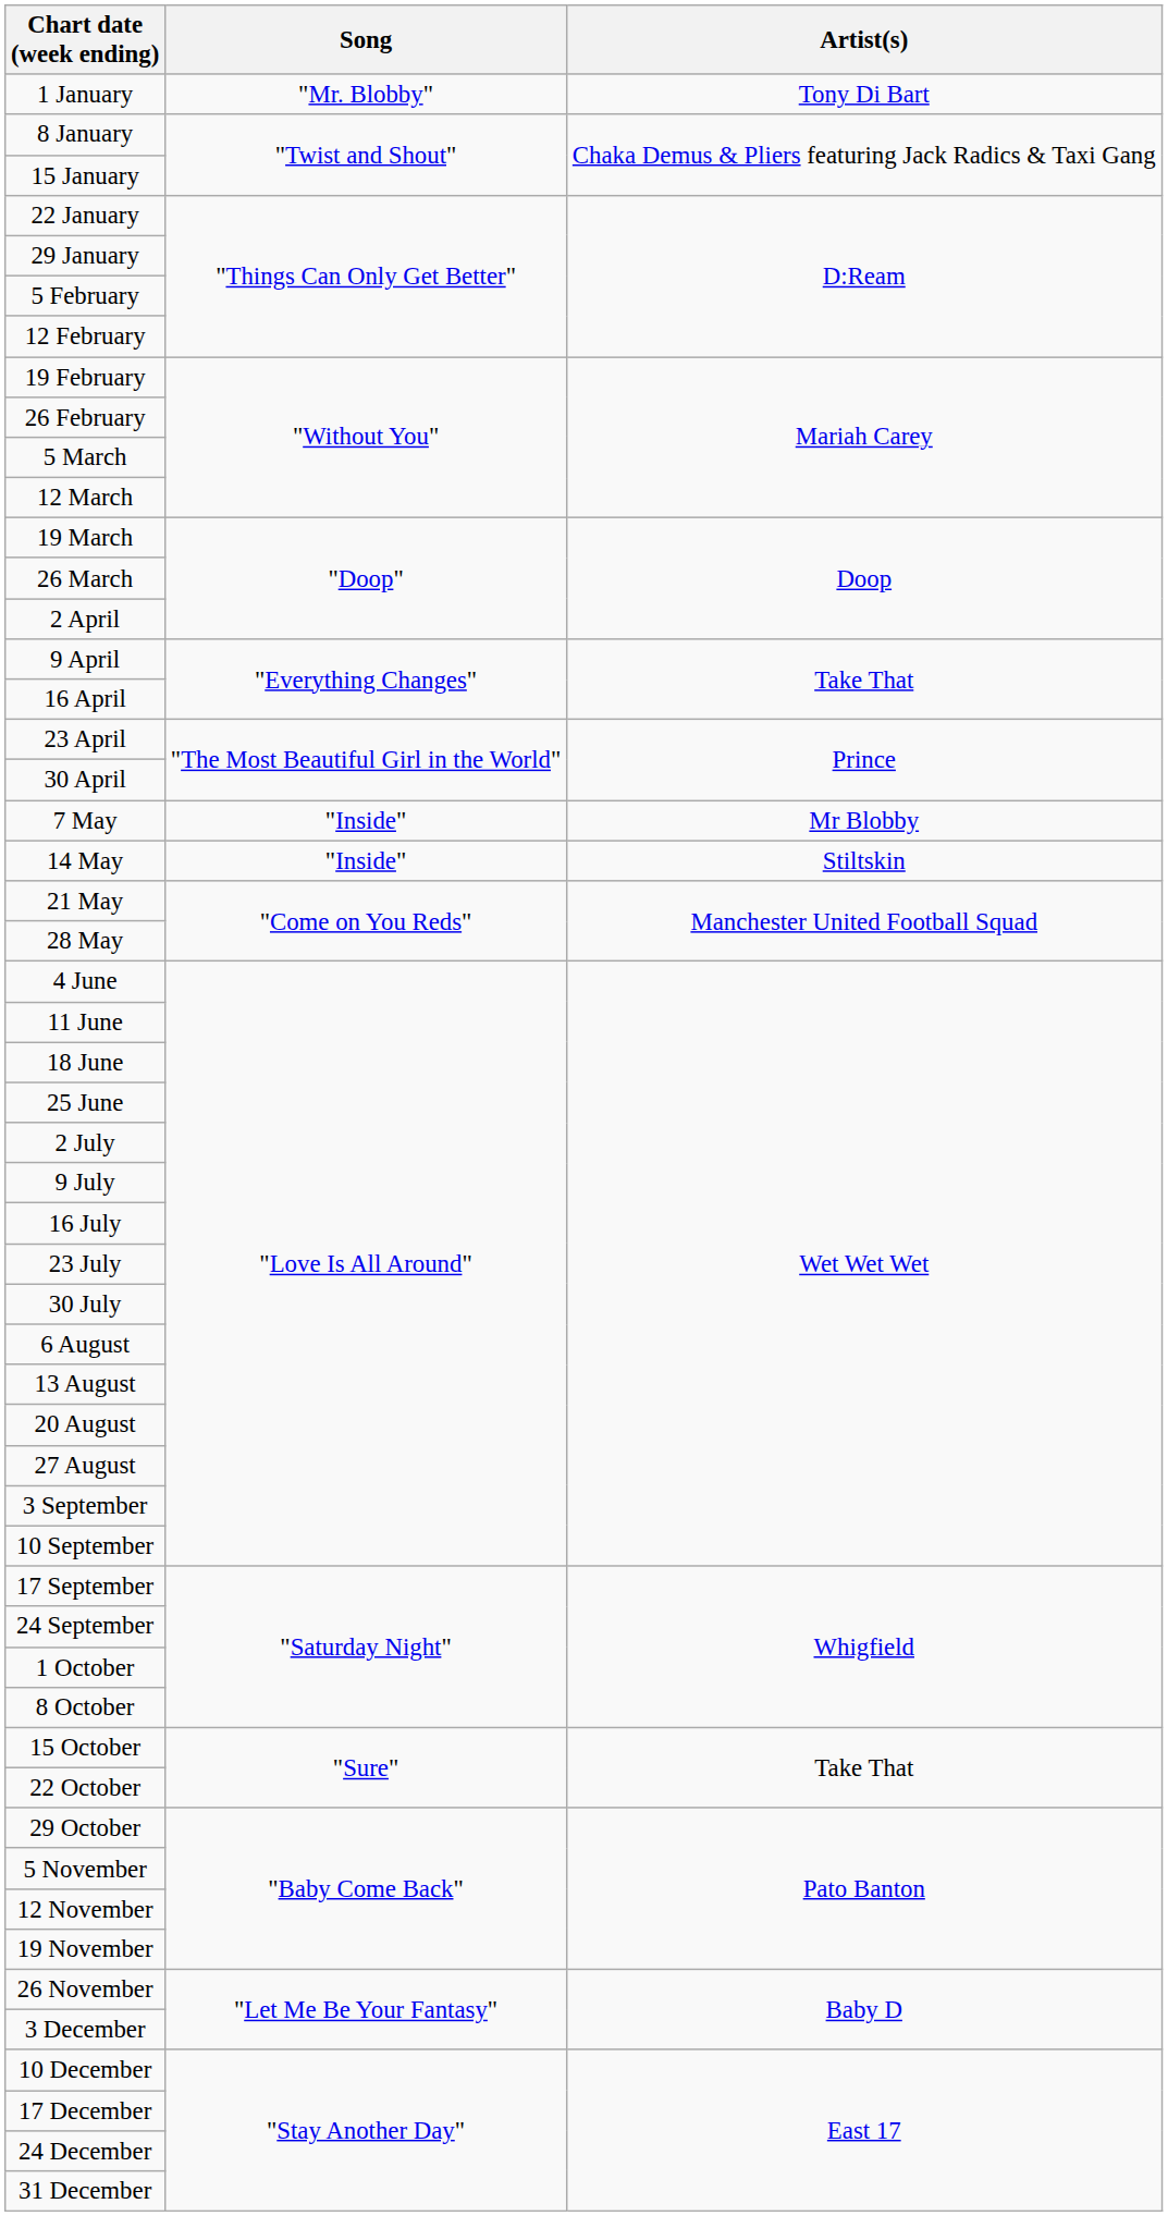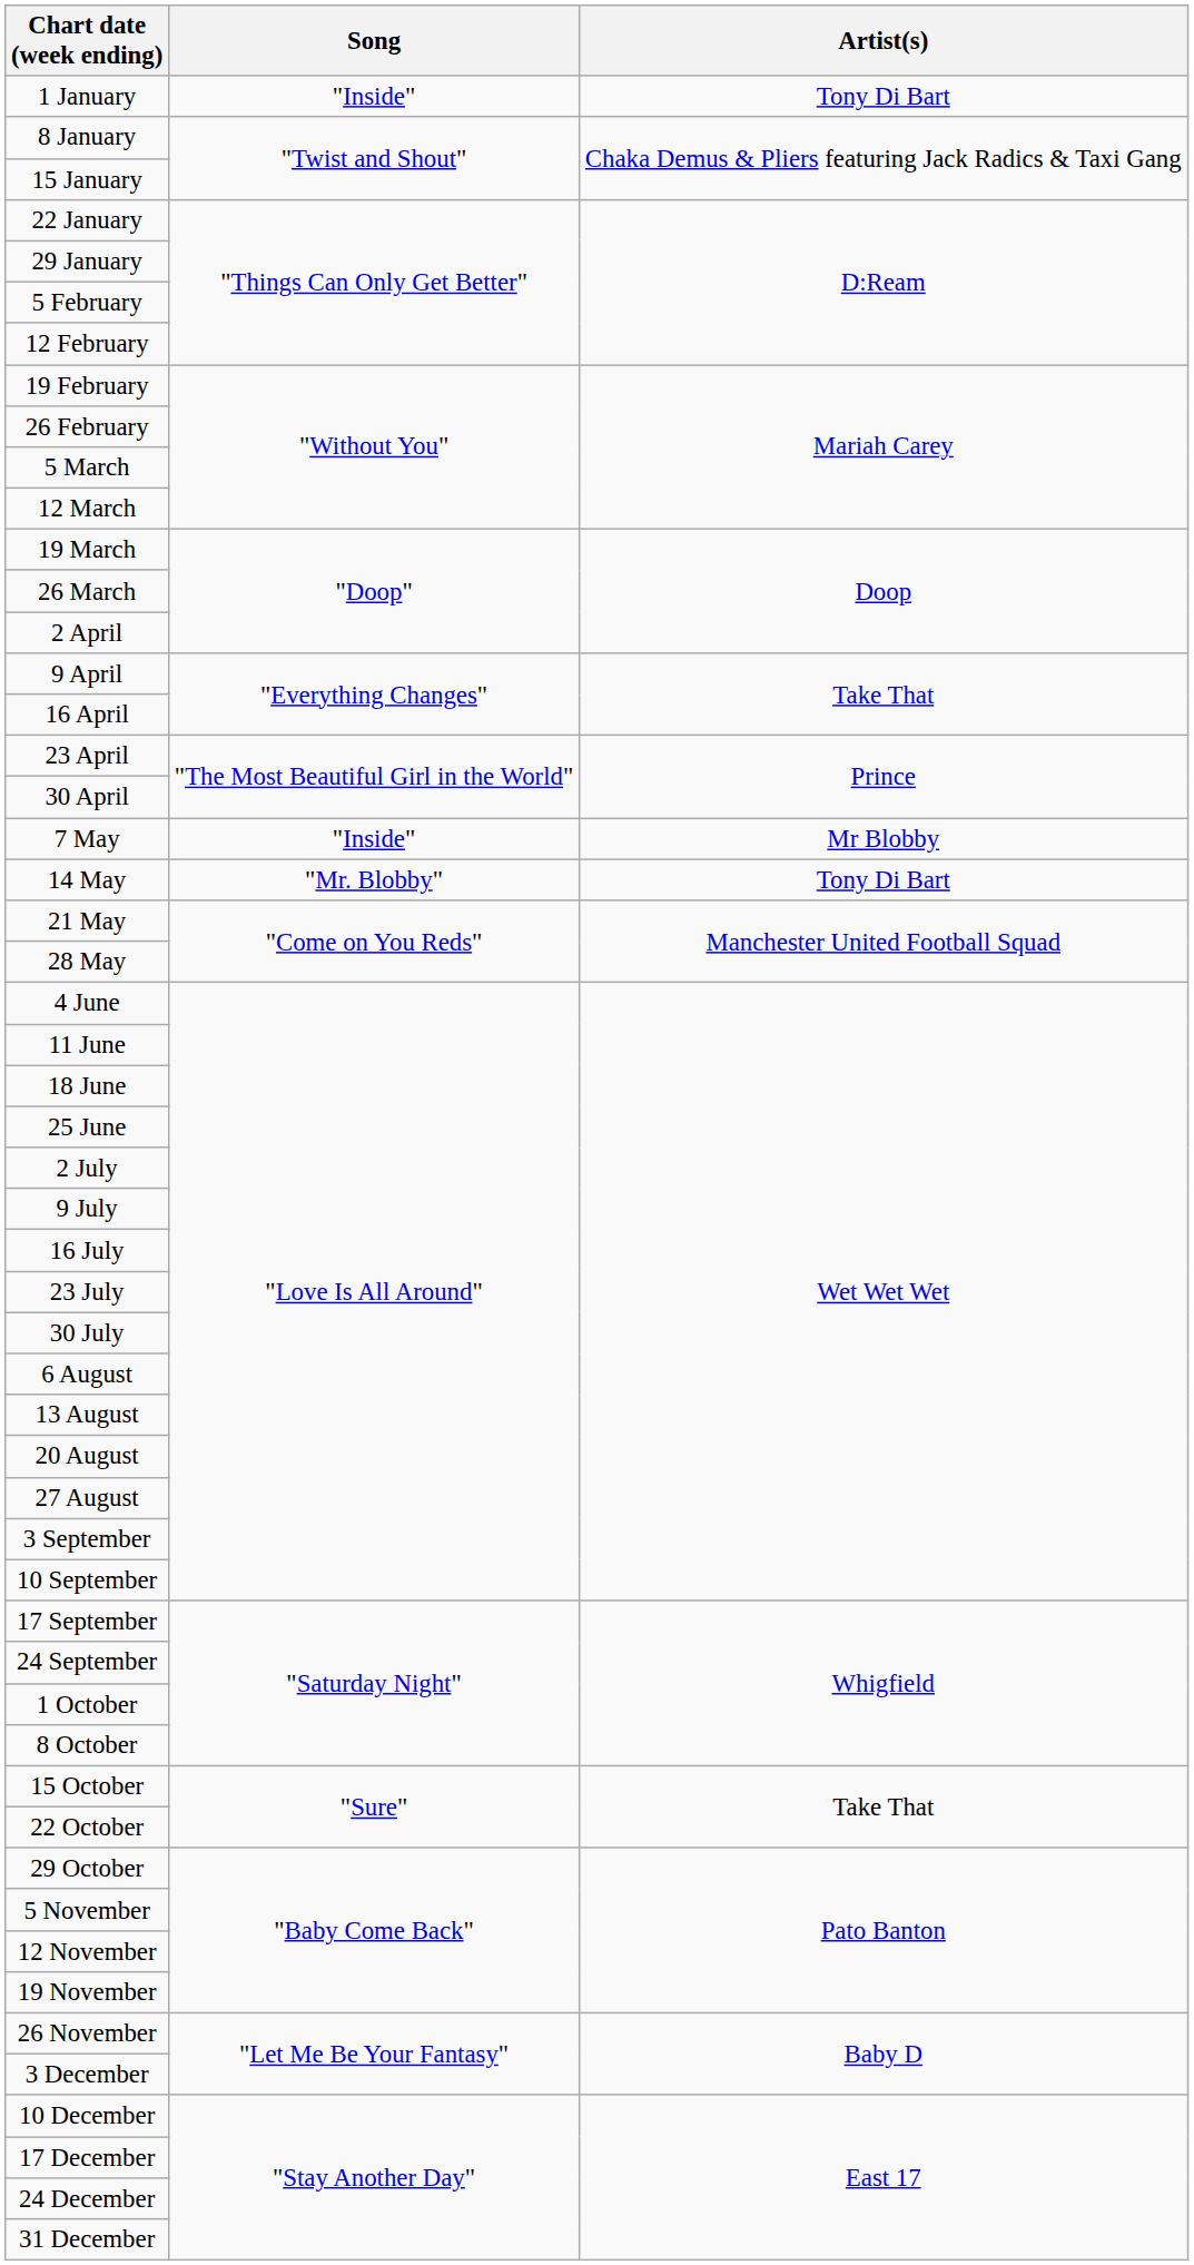1 January | Song: "Mr. Blobby" -> "Inside"
14 May | Song: "Inside" -> "Mr. Blobby"
14 May | Artist(s): Stiltskin -> Tony Di Bart
